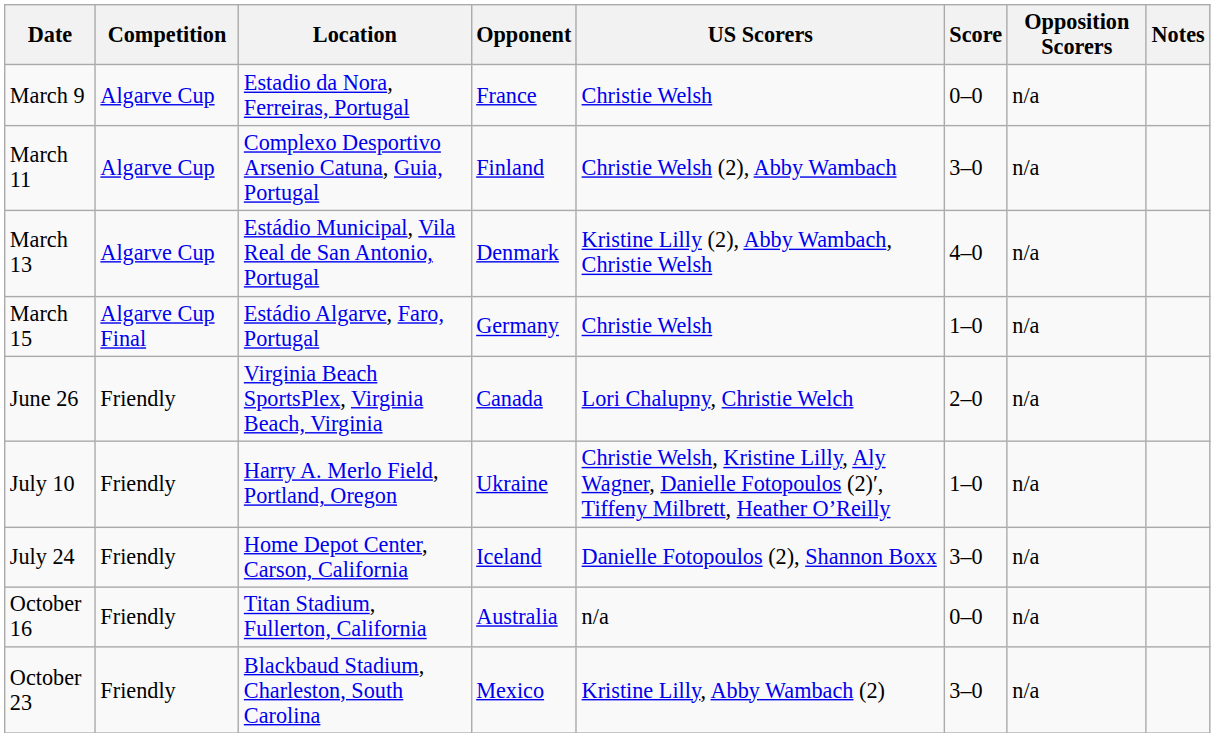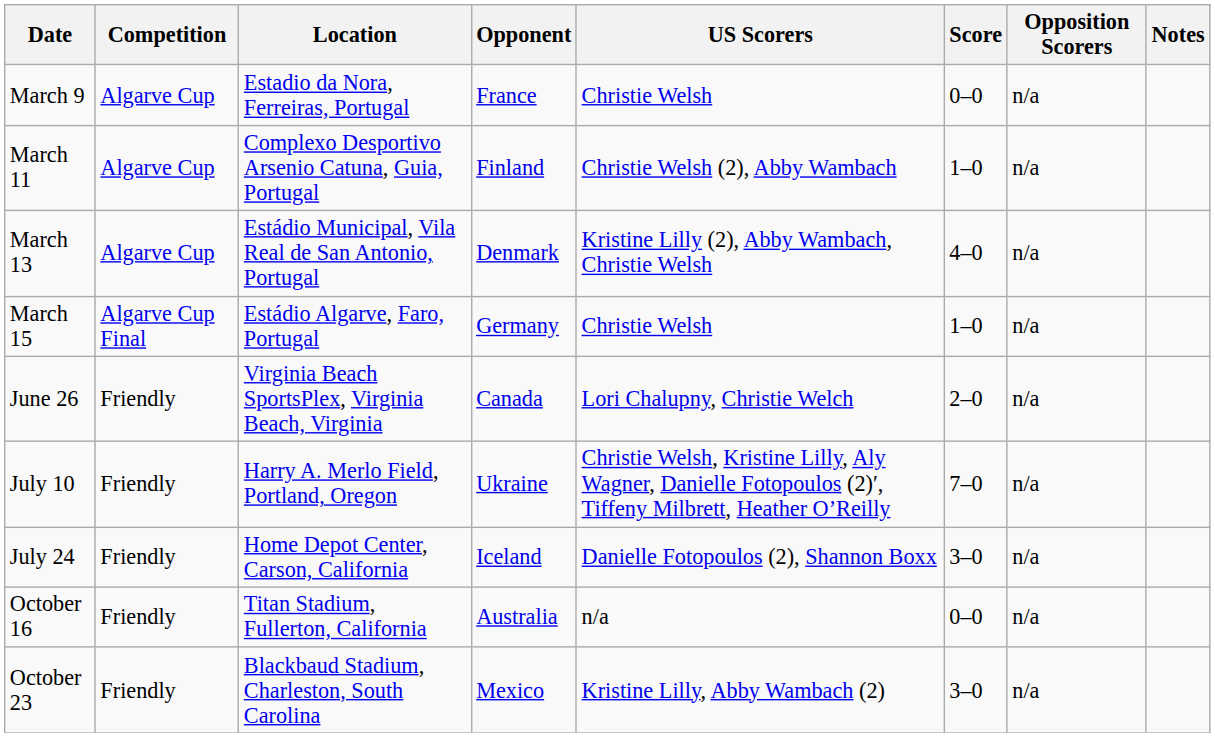March 11 | Score: 3–0 -> 1–0
July 10 | Score: 1–0 -> 7–0
